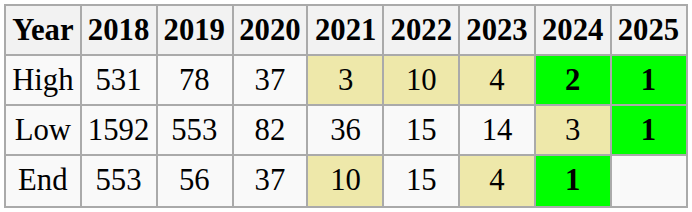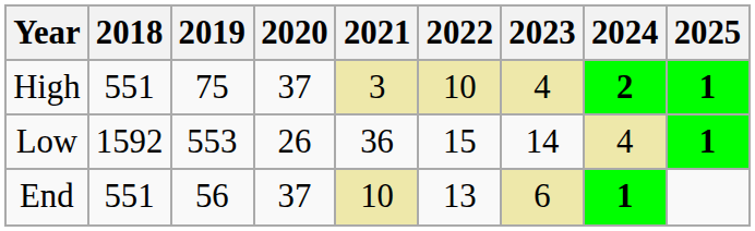High | 2018: 531 -> 551
High | 2019: 78 -> 75
Low | 2020: 82 -> 26
Low | 2024: 3 -> 4
End | 2018: 553 -> 551
End | 2022: 15 -> 13
End | 2023: 4 -> 6
